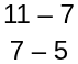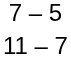rows swapped: 11 – 7 <-> 7 – 5
